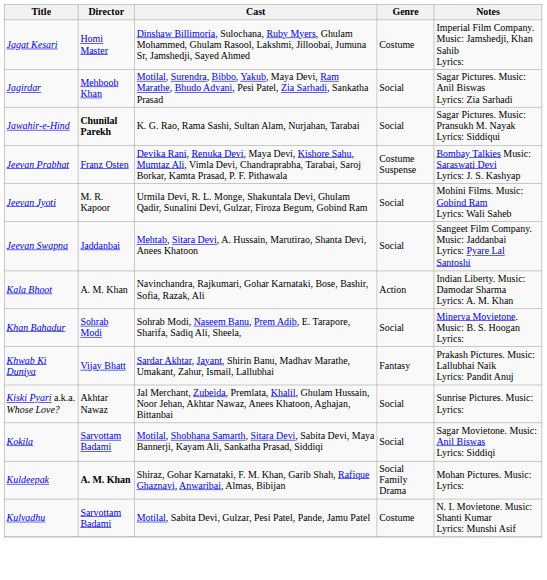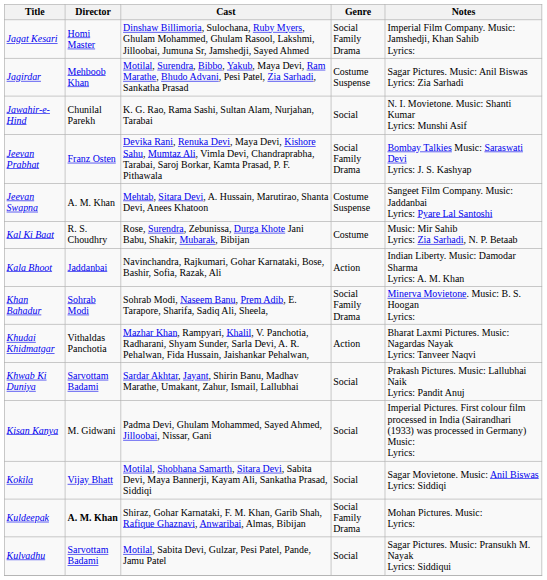Jagat Kesari | Genre: Costume -> Social Family Drama
Jagirdar | Genre: Social -> Costume Suspense
Jawahir-e-Hind | Director: bold -> normal
Jawahir-e-Hind | Notes: Sagar Pictures. Music: Pransukh M. Nayak Lyrics: Siddiqui -> N. I. Movietone. Music: Shanti Kumar Lyrics: Munshi Asif
Jeevan Prabhat | Genre: Costume Suspense -> Social Family Drama
- row: Jeevan Jyoti | M. R. Kapoor | Urmila Devi, R. L. Monge, Shakuntala Devi, Ghulam Qadir, Sunalini Devi, Gulzar, Firoza Begum, Gobind Ram | Social | Mohini Films. Music: Gobind Ram Lyrics: Wali Saheb
Jeevan Swapna | Director: Jaddanbai -> A. M. Khan
Jeevan Swapna | Genre: Social -> Costume Suspense
+ row: Kal Ki Baat | R. S. Choudhry | Rose, Surendra, Zebunissa, Durga Khote Jani Babu, Shakir, Mubarak, Bibijan | Costume | Music: Mir Sahib Lyrics: Zia Sarhadi, N. P. Betaab
Kala Bhoot | Director: A. M. Khan -> Jaddanbai
Khan Bahadur | Genre: Social -> Social Family Drama
+ row: Khudai Khidmatgar | Vithaldas Panchotia | Mazhar Khan, Rampyari, Khalil, V. Panchotia, Radharani, Shyam Sunder, Sarla Devi, A. R. Pehalwan, Fida Hussain, Jaishankar Pehalwan, | Action | Bharat Laxmi Pictures. Music: Nagardas Nayak Lyrics: Tanveer Naqvi
Khwab Ki Duniya | Director: Vijay Bhatt -> Sarvottam Badami
Khwab Ki Duniya | Genre: Fantasy -> Social
+ row: Kisan Kanya | M. Gidwani | Padma Devi, Ghulam Mohammed, Sayed Ahmed, Jilloobai, Nissar, Gani | Social | Imperial Pictures. First colour film processed in India (Sairandhari (1933) was processed in Germany) Music: Lyrics:
- row: Kiski Pyari a.k.a. Whose Love? | Akhtar Nawaz | Jal Merchant, Zubeida, Premlata, Khalil, Ghulam Hussain, Noor Jehan, Akhtar Nawaz, Anees Khatoon, Aghajan, Bittanbai | Social | Sunrise Pictures. Music: Lyrics:
Kokila | Director: Sarvottam Badami -> Vijay Bhatt
Kulvadhu | Genre: Costume -> Social
Kulvadhu | Notes: N. I. Movietone. Music: Shanti Kumar Lyrics: Munshi Asif -> Sagar Pictures. Music: Pransukh M. Nayak Lyrics: Siddiqui
